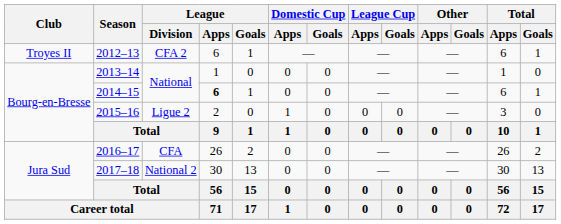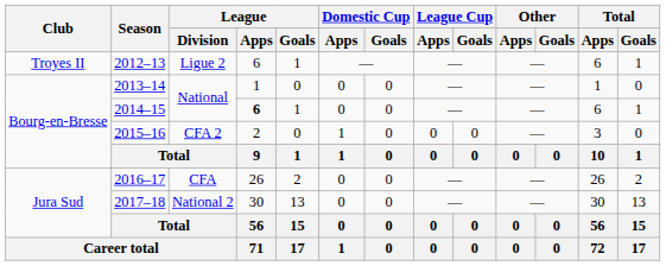2012–13 | League / Division: CFA 2 -> Ligue 2
2015–16 | League / Division: Ligue 2 -> CFA 2
